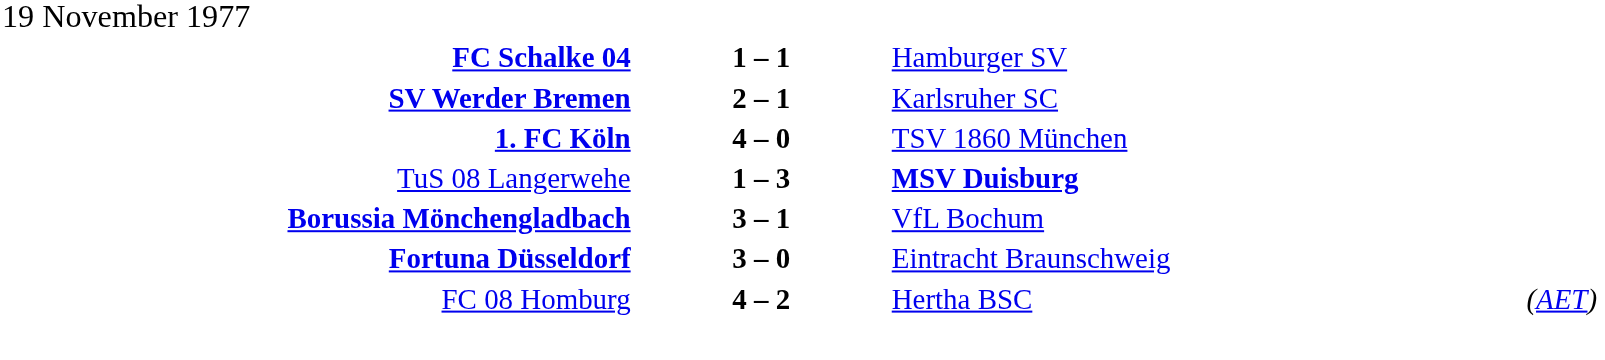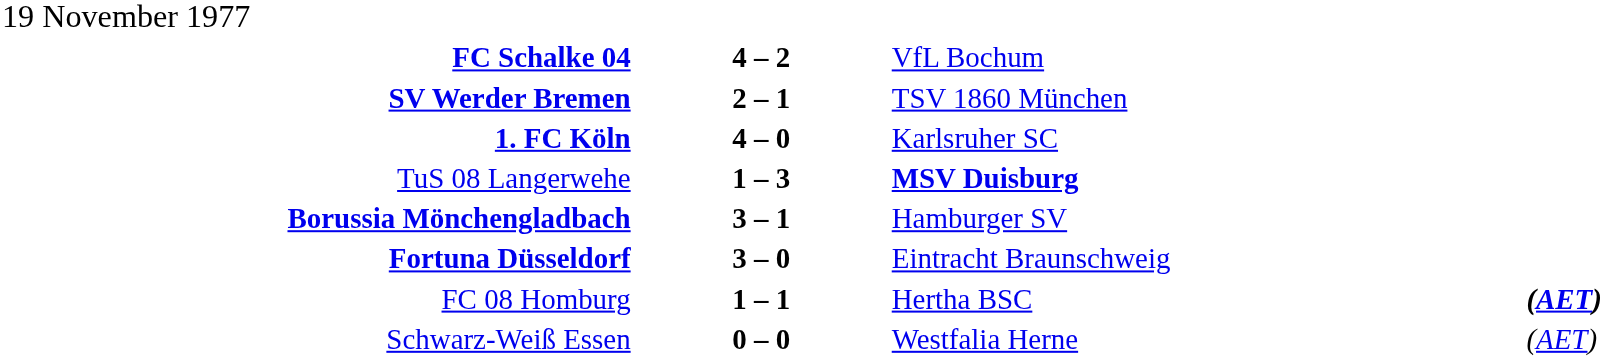FC Schalke 04 | column 2: 1 – 1 -> 4 – 2
FC Schalke 04 | column 3: Hamburger SV -> VfL Bochum
SV Werder Bremen | column 3: Karlsruher SC -> TSV 1860 München
1. FC Köln | column 3: TSV 1860 München -> Karlsruher SC
Borussia Mönchengladbach | column 3: VfL Bochum -> Hamburger SV
FC 08 Homburg | column 2: 4 – 2 -> 1 – 1
FC 08 Homburg | column 4: normal -> bold
+ row: Schwarz-Weiß Essen | 0 – 0 | Westfalia Herne | (AET)
